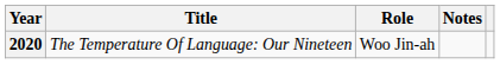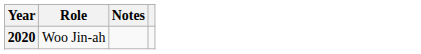- column: Title | The Temperature Of Language: Our Nineteen
